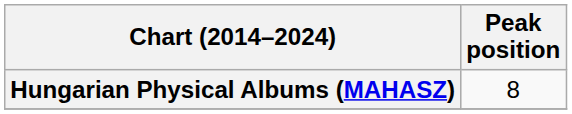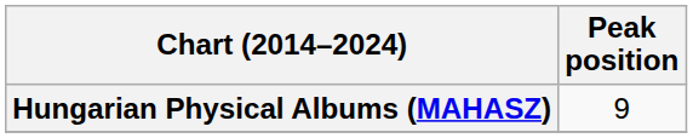Hungarian Physical Albums (MAHASZ) | Peak position: 8 -> 9
